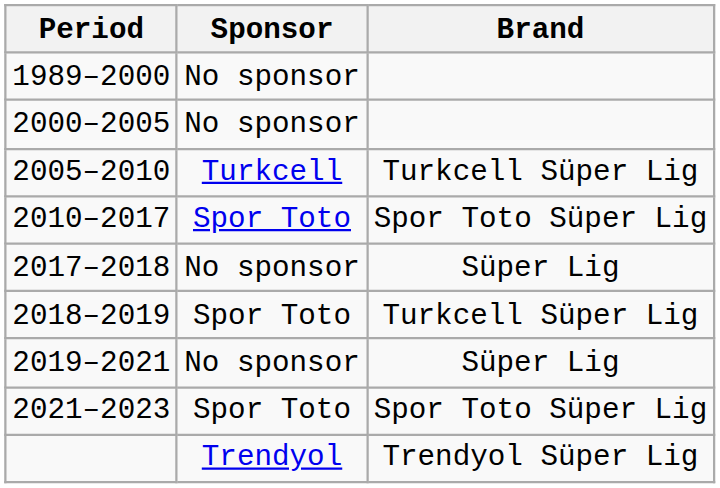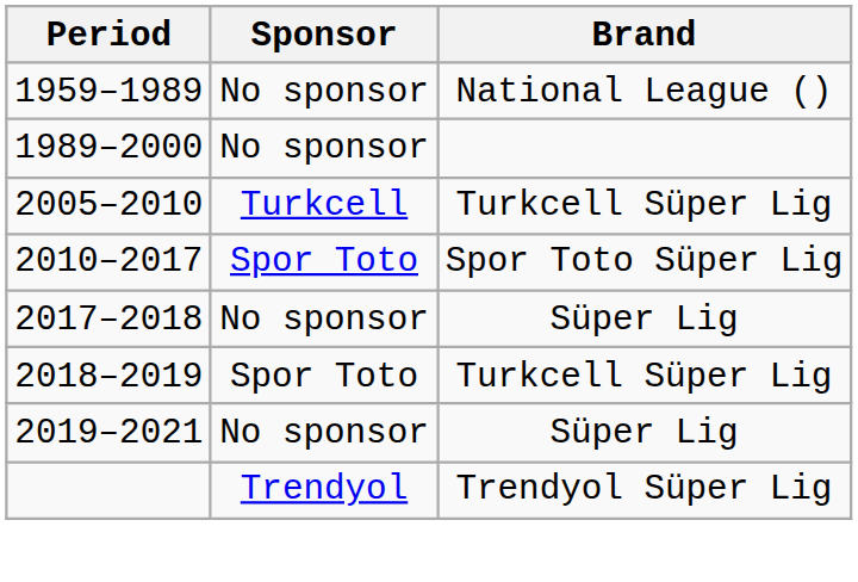+ row: 1959–1989 | No sponsor | National League ()
- row: 2000–2005 | No sponsor
- row: 2021–2023 | Spor Toto | Spor Toto Süper Lig
